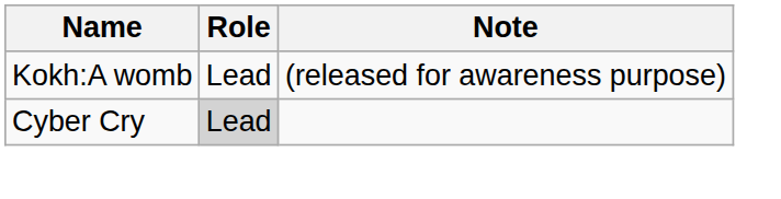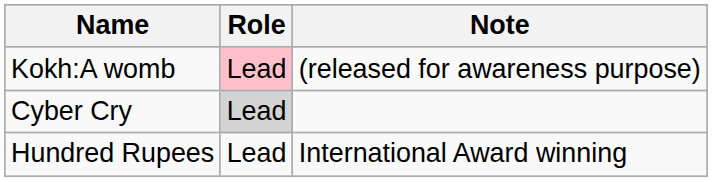Kokh:A womb | Role: no background -> pink background
+ row: Hundred Rupees | Lead | International Award winning
